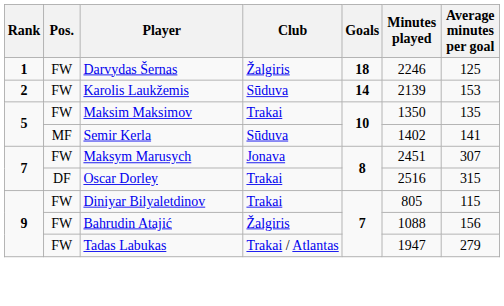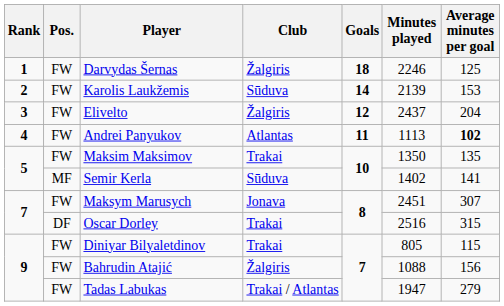+ row: 3 | FW | Elivelto | Žalgiris | 12 | 2437 | 204
+ row: 4 | FW | Andrei Panyukov | Atlantas | 11 | 1113 | 102
